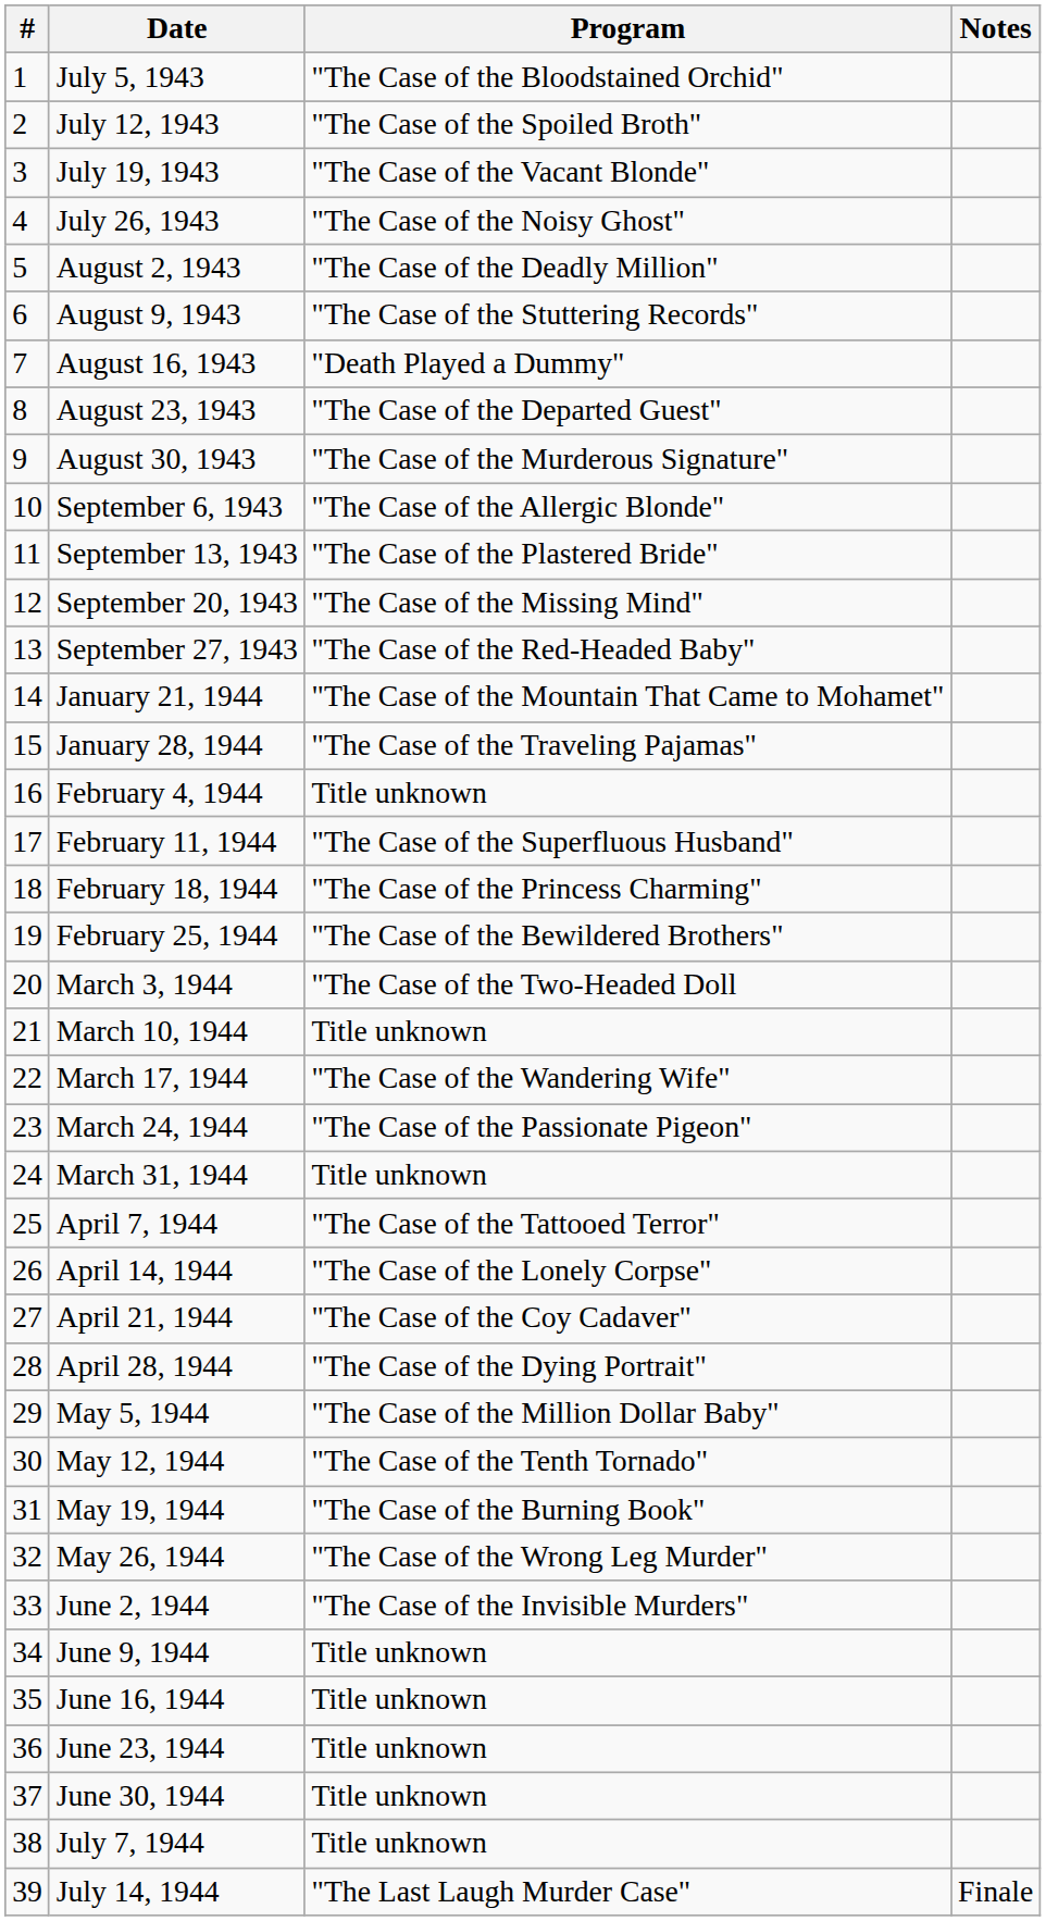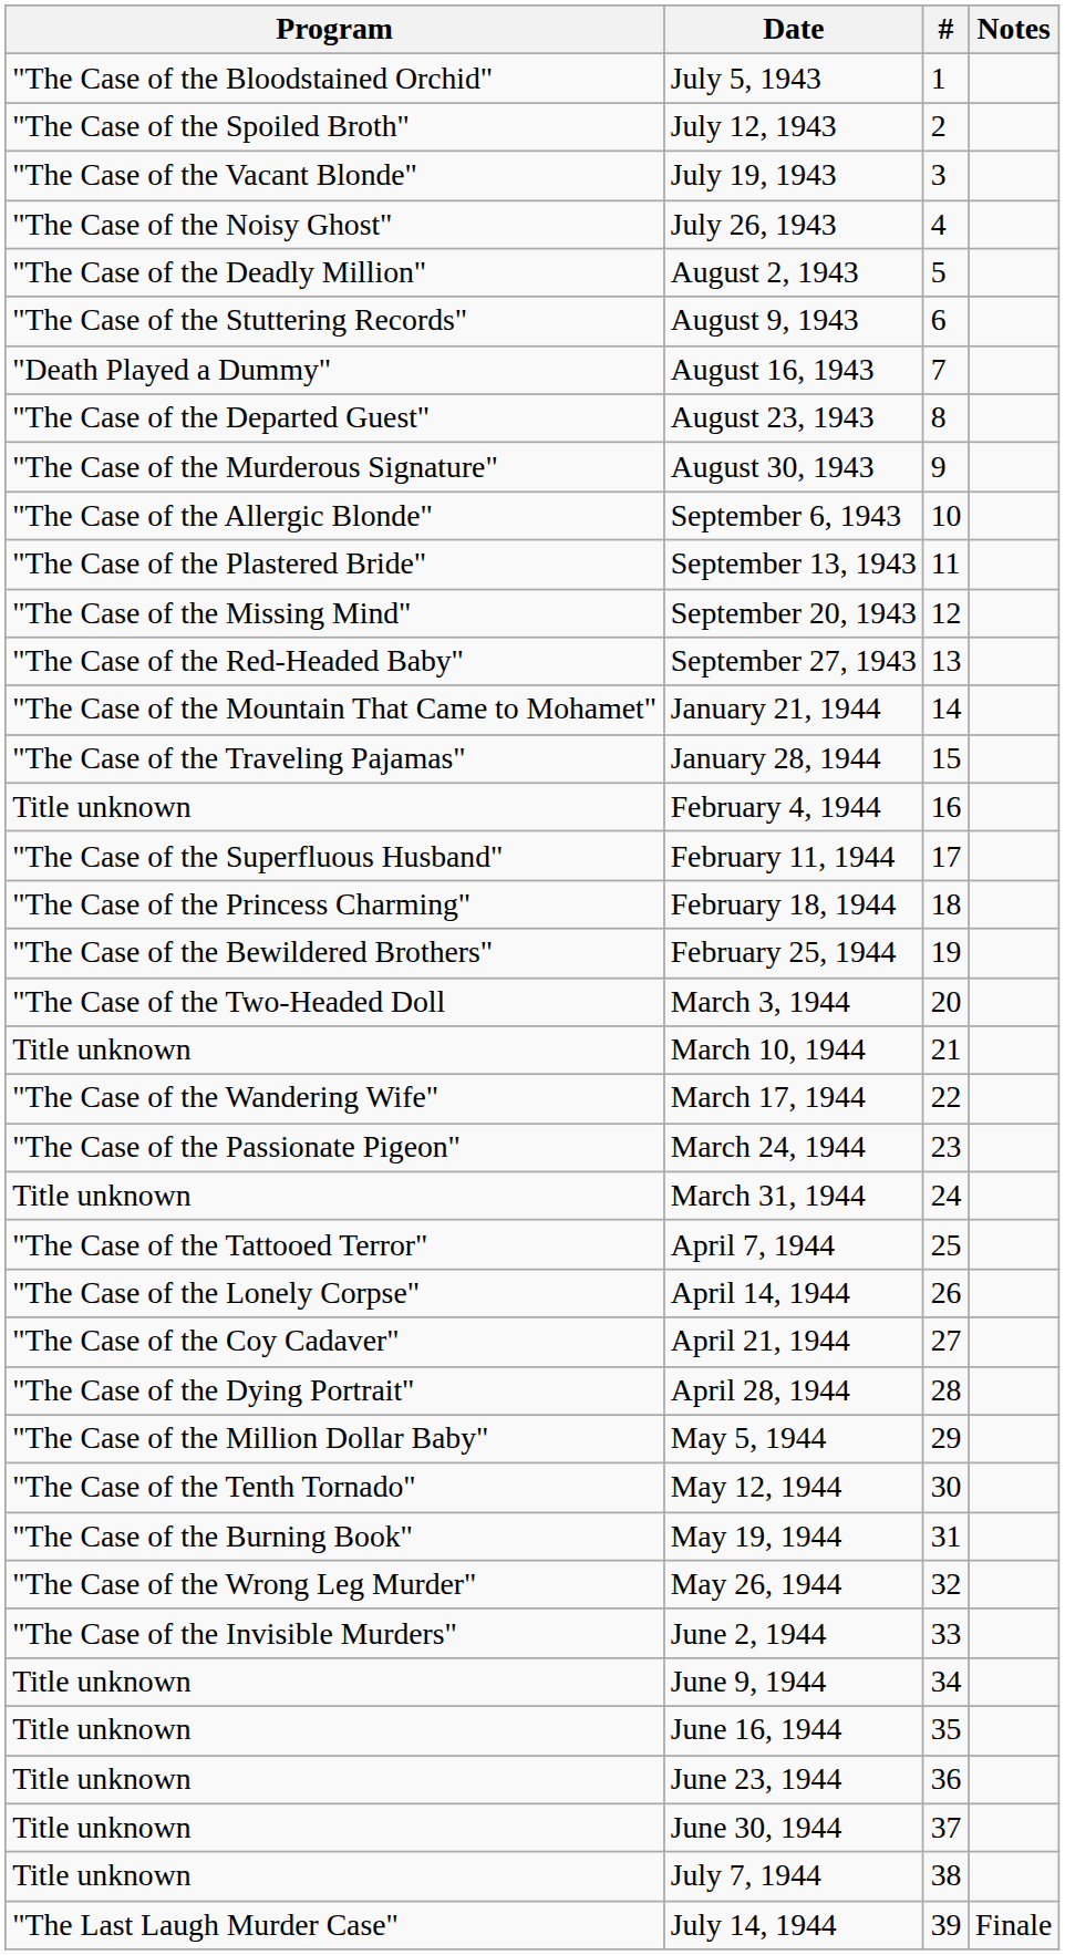columns swapped: # <-> Program
